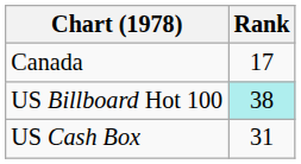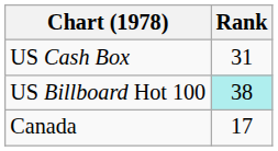rows swapped: Canada <-> US Cash Box
